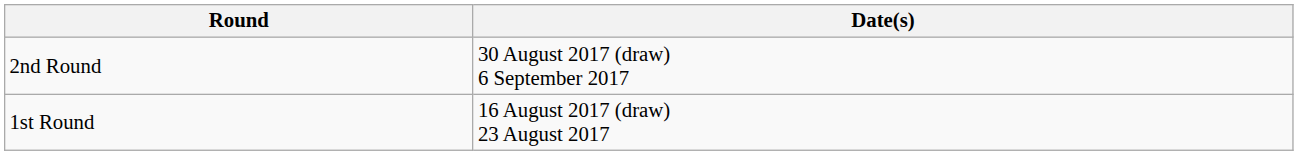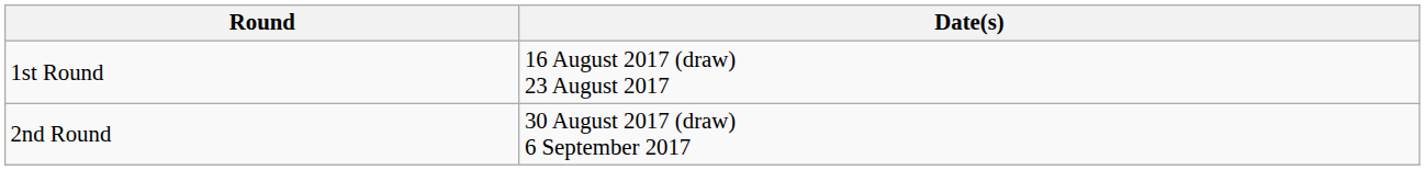rows swapped: 1st Round <-> 2nd Round
